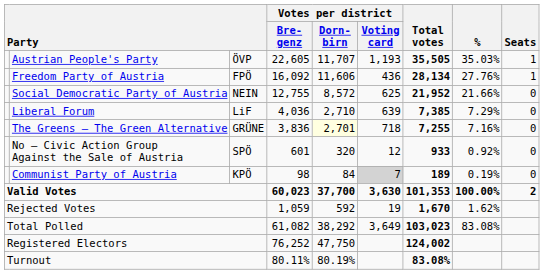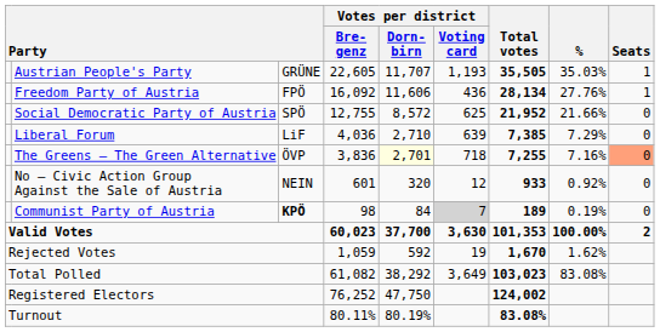Austrian People's Party | column 3: ÖVP -> GRÜNE
Social Democratic Party of Austria | column 3: NEIN -> SPÖ
The Greens – The Green Alternative | column 3: GRÜNE -> ÖVP
The Greens – The Green Alternative | Seats: no background -> lightsalmon background
No – Civic Action Group Against the Sale of Austria | column 3: SPÖ -> NEIN
Communist Party of Austria | column 3: normal -> bold
